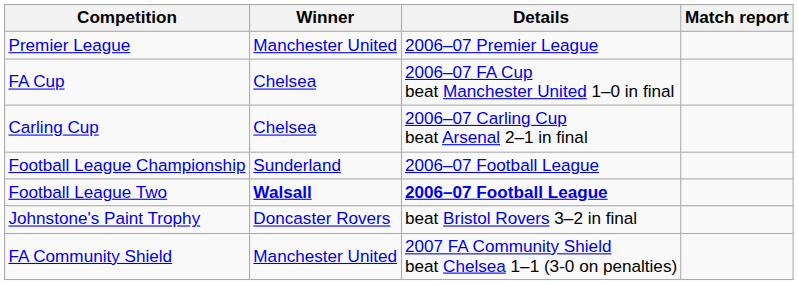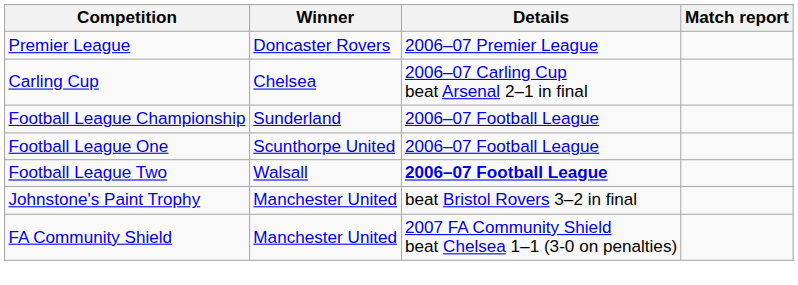Premier League | Winner: Manchester United -> Doncaster Rovers
- row: FA Cup | Chelsea | 2006–07 FA Cup beat Manchester United 1–0 in final
+ row: Football League One | Scunthorpe United | 2006–07 Football League
Football League Two | Winner: bold -> normal
Johnstone's Paint Trophy | Winner: Doncaster Rovers -> Manchester United
